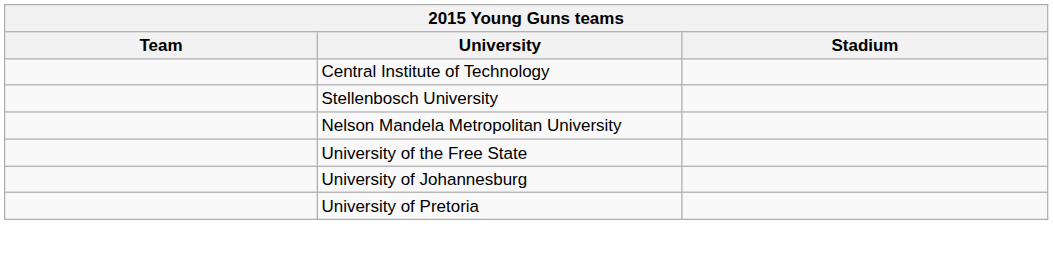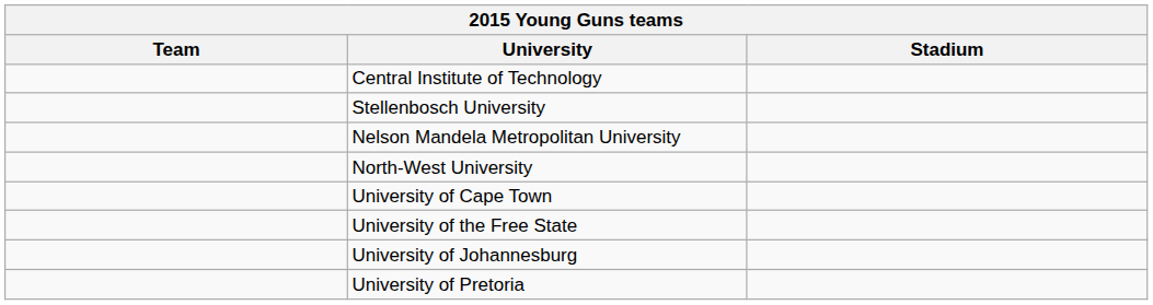+ row: North-West University
+ row: University of Cape Town
